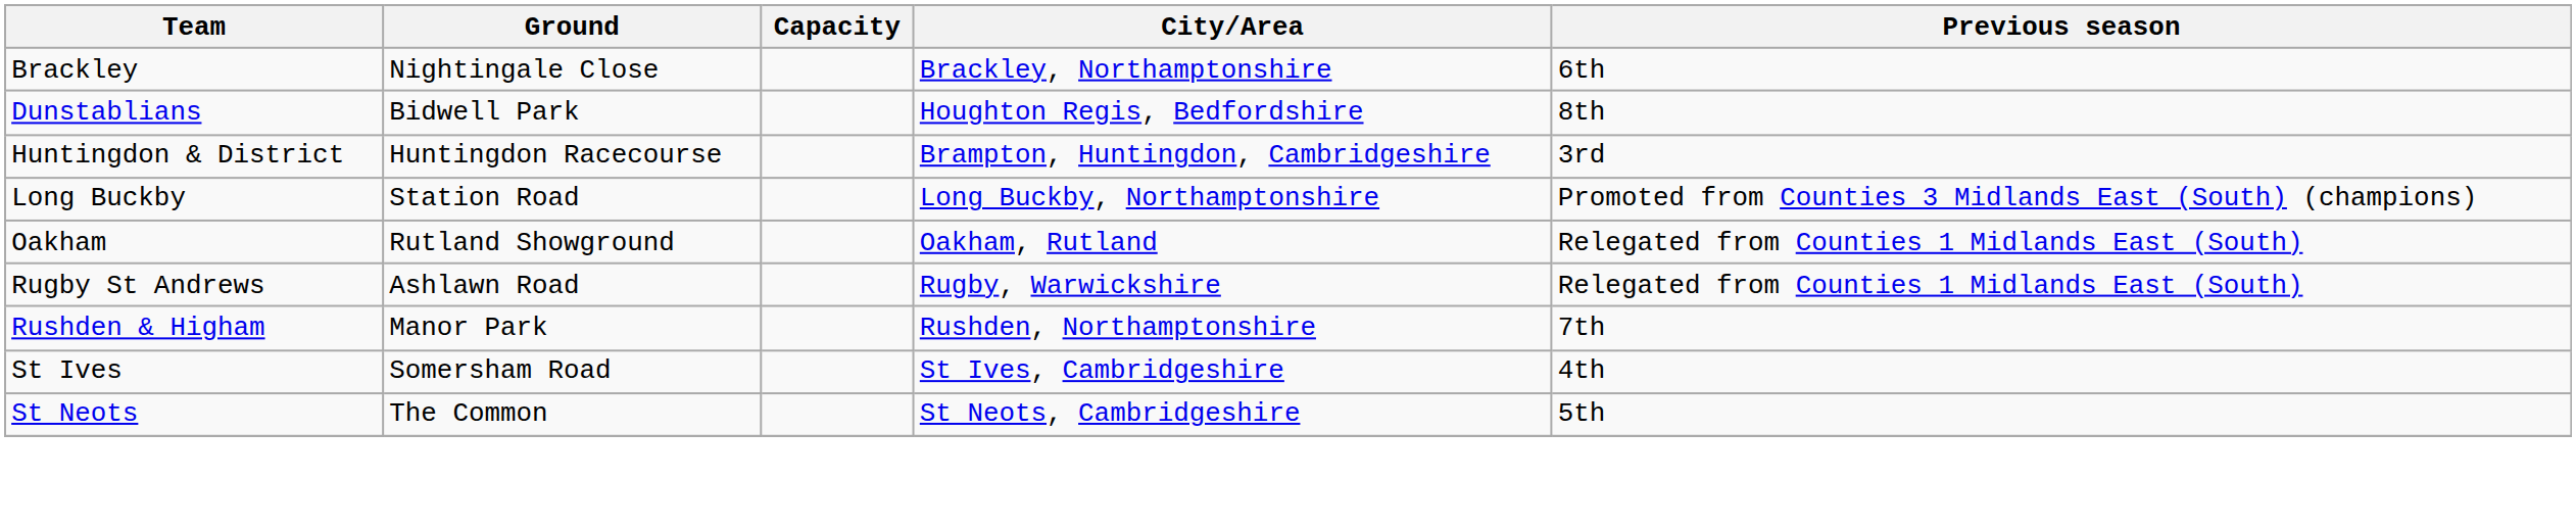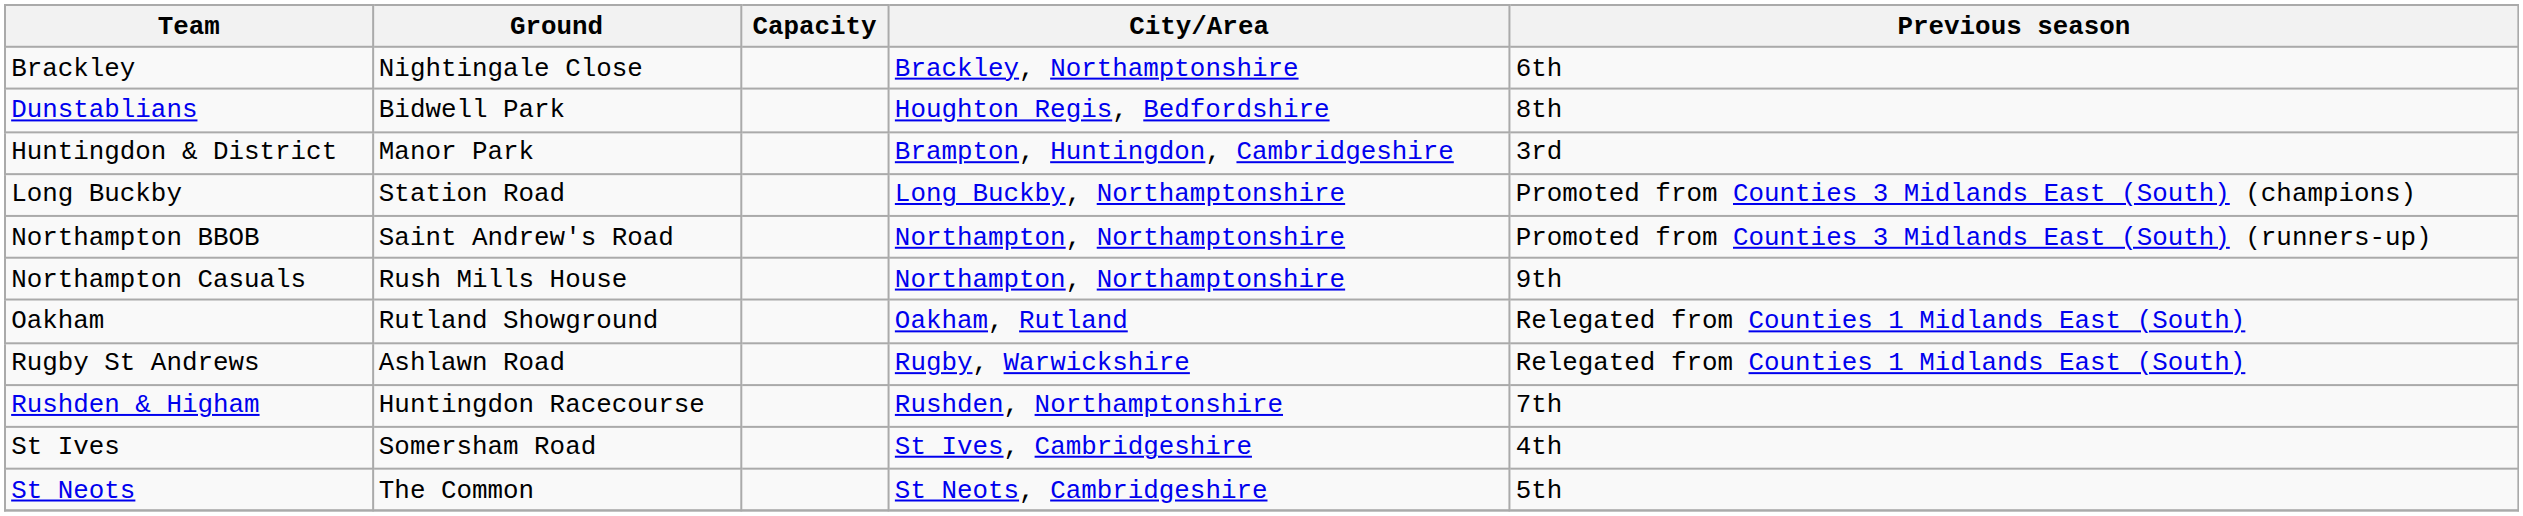Huntingdon & District | Ground: Huntingdon Racecourse -> Manor Park
+ row: Northampton BBOB | Saint Andrew's Road | Northampton, Northamptonshire | Promoted from Counties 3 Midlands East (South) (runners-up)
+ row: Northampton Casuals | Rush Mills House | Northampton, Northamptonshire | 9th
Rushden & Higham | Ground: Manor Park -> Huntingdon Racecourse
